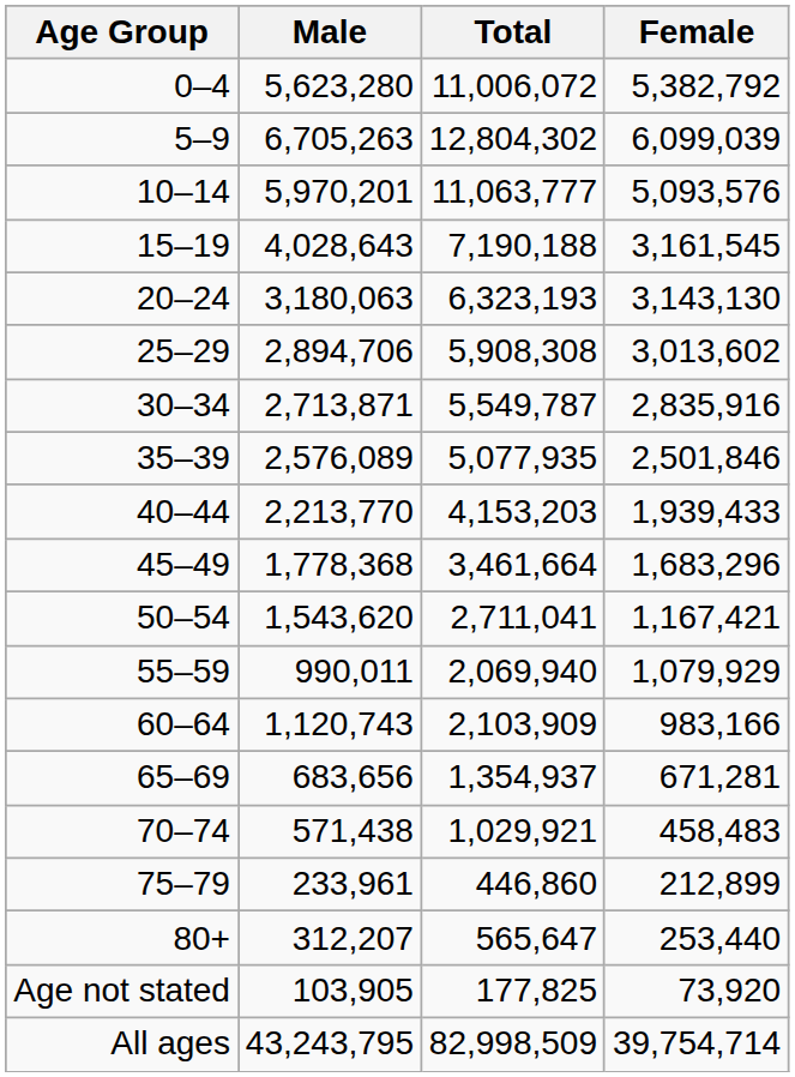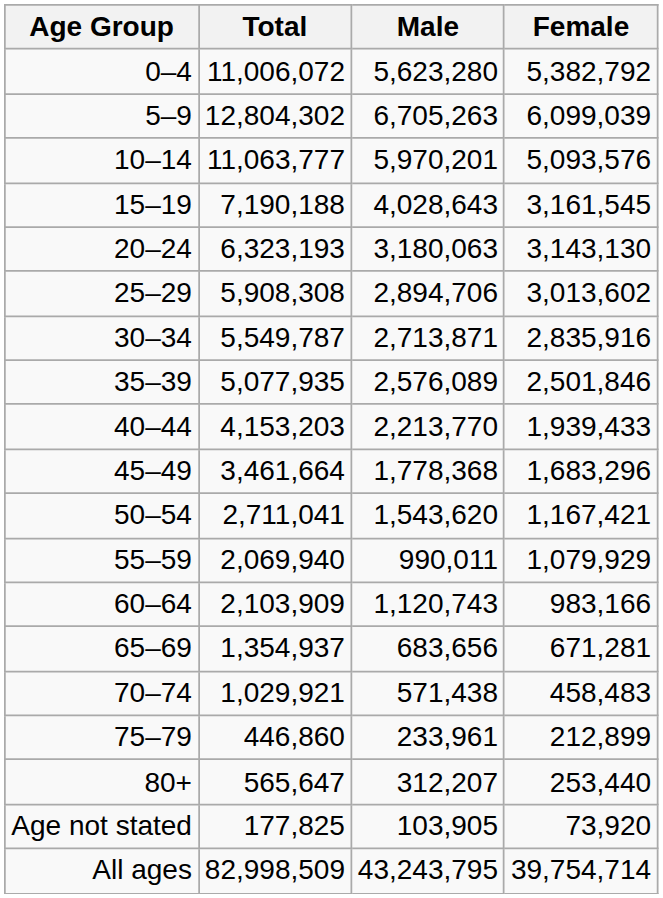columns swapped: Total <-> Male
